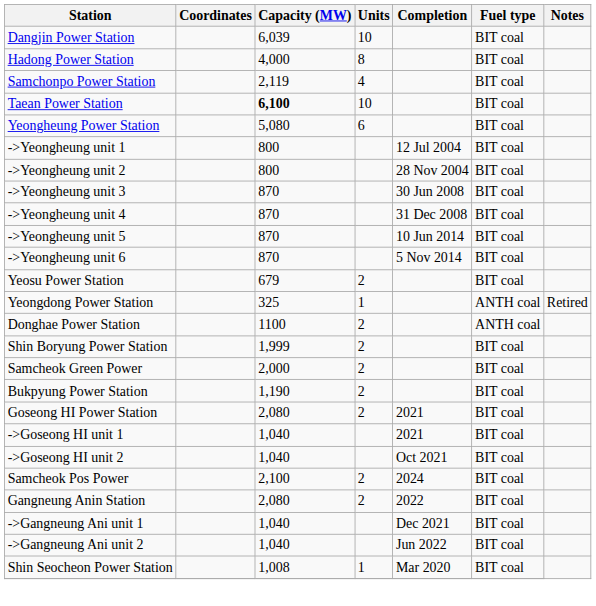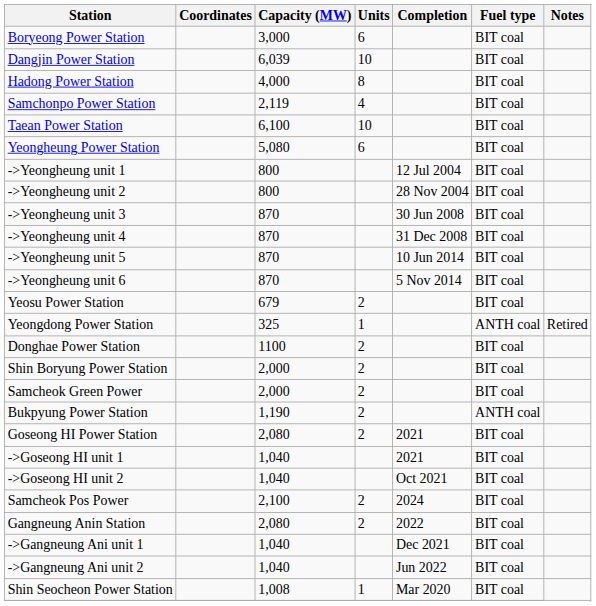+ row: Boryeong Power Station | 3,000 | 6 | BIT coal
Taean Power Station | Capacity (MW): bold -> normal
Donghae Power Station | Fuel type: ANTH coal -> BIT coal
Shin Boryung Power Station | Capacity (MW): 1,999 -> 2,000
Bukpyung Power Station | Fuel type: BIT coal -> ANTH coal
